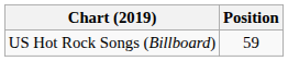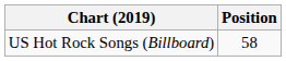US Hot Rock Songs (Billboard) | Position: 59 -> 58
